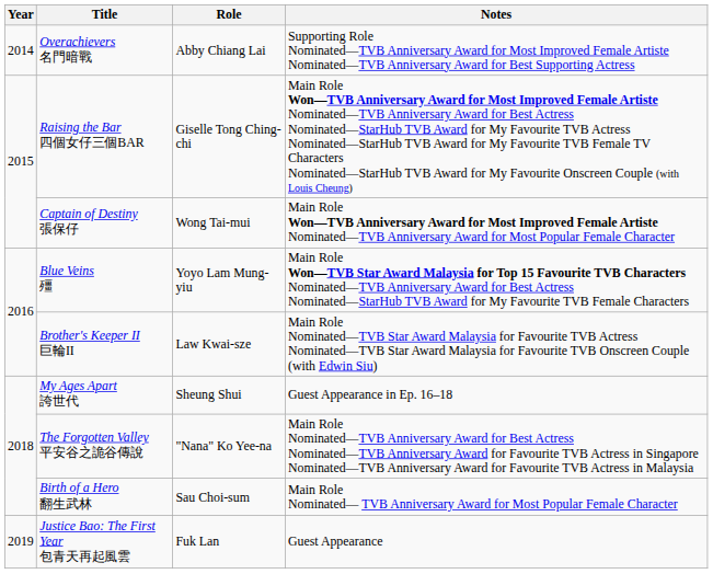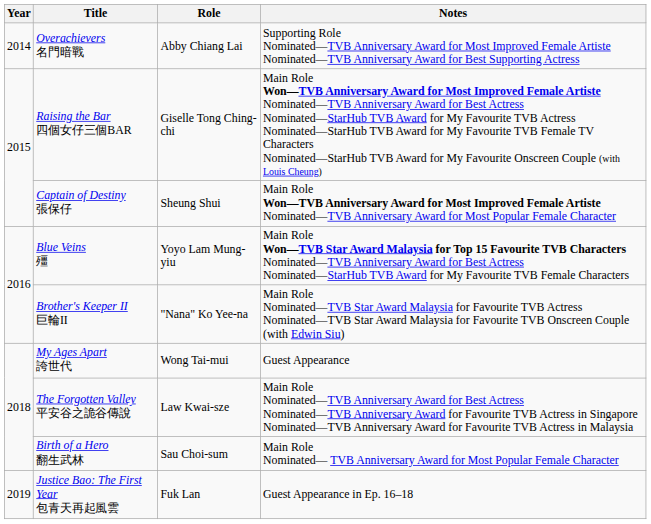Captain of Destiny 張保仔 | Role: Wong Tai-mui -> Sheung Shui
Brother's Keeper II 巨輪II | Role: Law Kwai-sze -> "Nana" Ko Yee-na
My Ages Apart 誇世代 | Role: Sheung Shui -> Wong Tai-mui
My Ages Apart 誇世代 | Notes: Guest Appearance in Ep. 16–18 -> Guest Appearance
The Forgotten Valley 平安谷之詭谷傳說 | Role: "Nana" Ko Yee-na -> Law Kwai-sze
Justice Bao: The First Year 包青天再起風雲 | Notes: Guest Appearance -> Guest Appearance in Ep. 16–18
